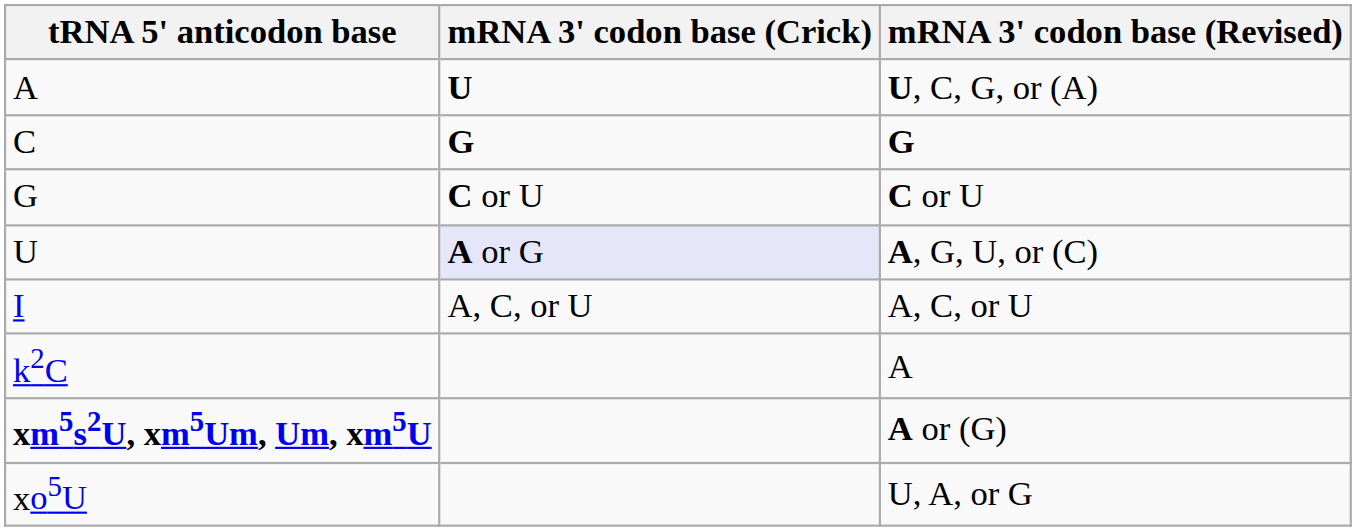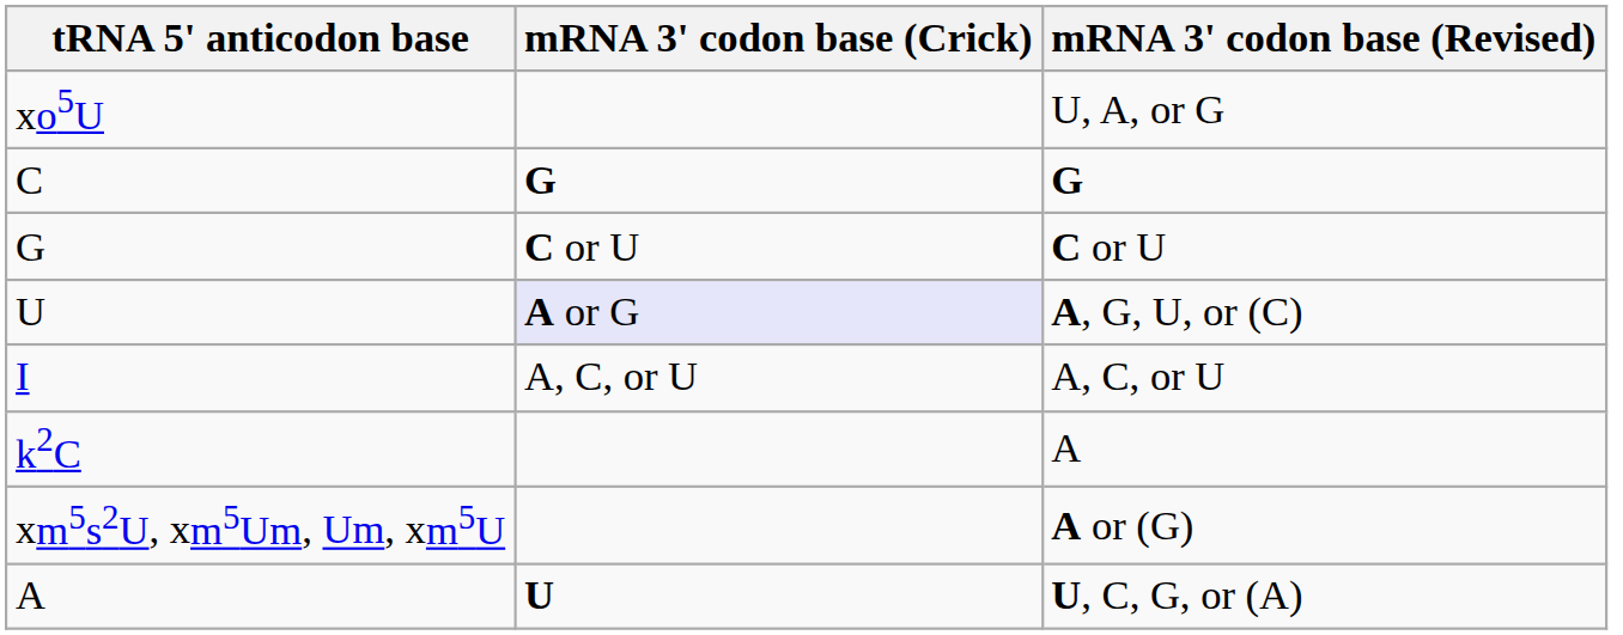rows swapped: U, C, G, or (A) <-> U, A, or G
A or (G) | tRNA 5' anticodon base: bold -> normal
